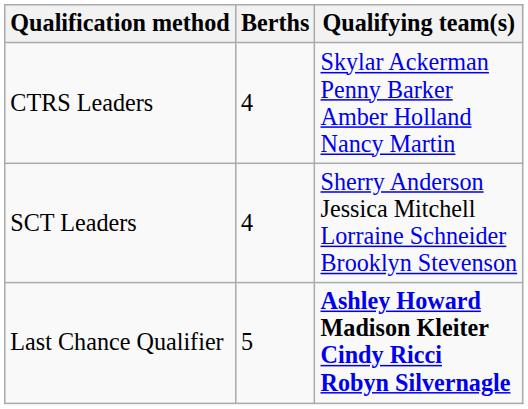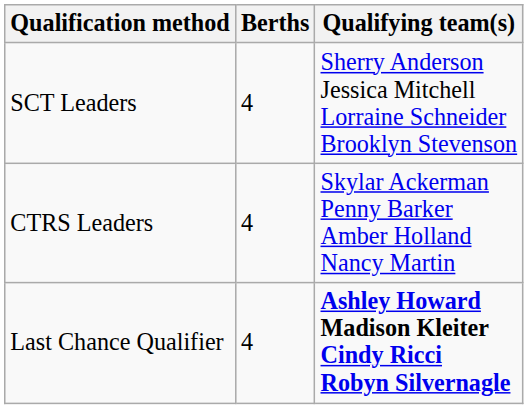rows swapped: CTRS Leaders <-> SCT Leaders
Last Chance Qualifier | Berths: 5 -> 4
